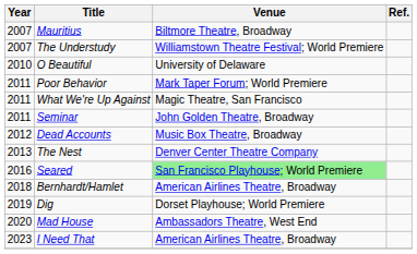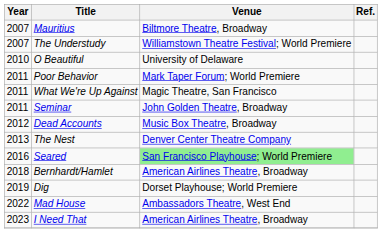Mad House | Year: 2020 -> 2022
